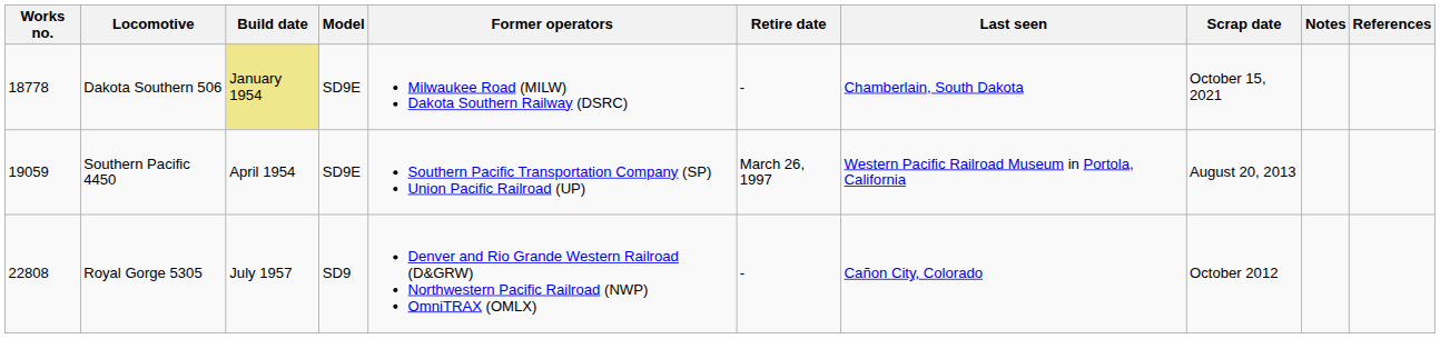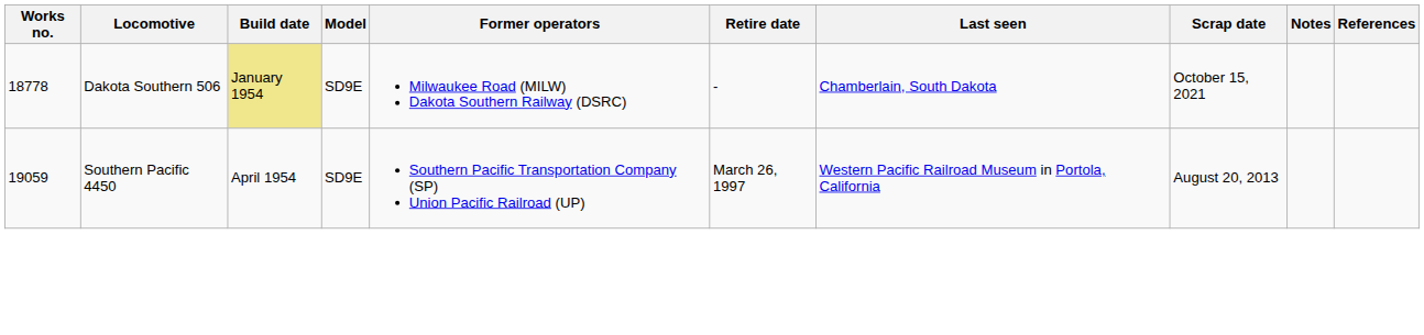- row: 22808 | Royal Gorge 5305 | July 1957 | SD9 | Denver and Rio Grande Western Railroad (D&GRW) Northwestern Pacific Railroad (NWP) OmniTRAX (OMLX) | - | Cañon City, Colorado | October 2012
